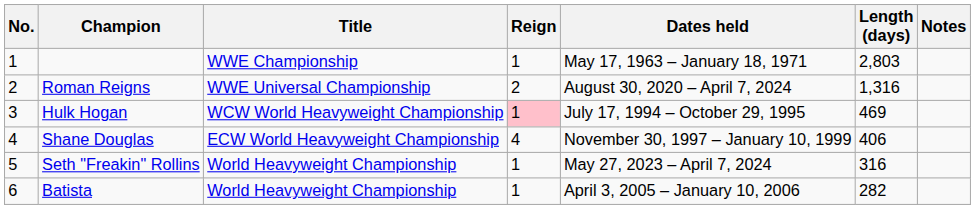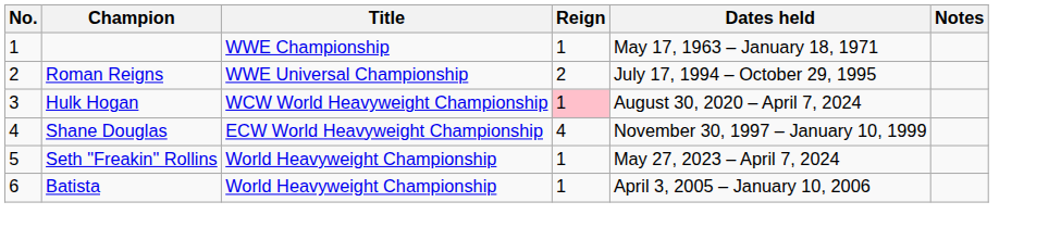- column: Length (days) | 2,803 | 1,316 | 469 | 406 | 316 | 282
Roman Reigns | Dates held: August 30, 2020 – April 7, 2024 -> July 17, 1994 – October 29, 1995
Hulk Hogan | Dates held: July 17, 1994 – October 29, 1995 -> August 30, 2020 – April 7, 2024
